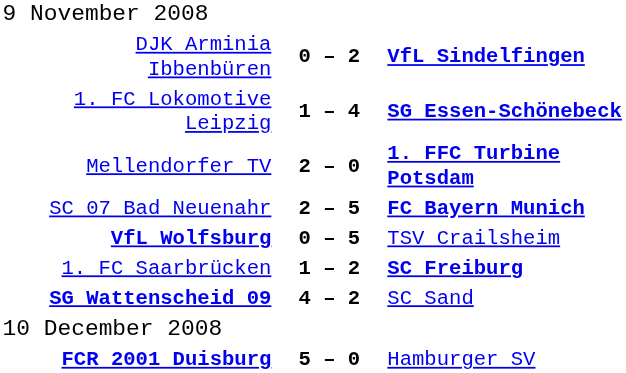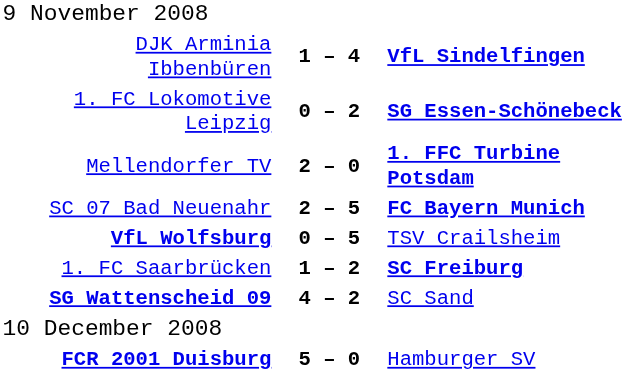DJK Arminia Ibbenbüren | column 2: 0 – 2 -> 1 – 4
1. FC Lokomotive Leipzig | column 2: 1 – 4 -> 0 – 2
